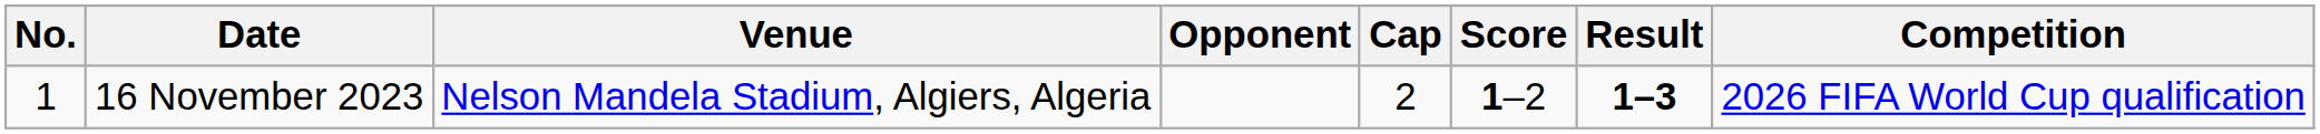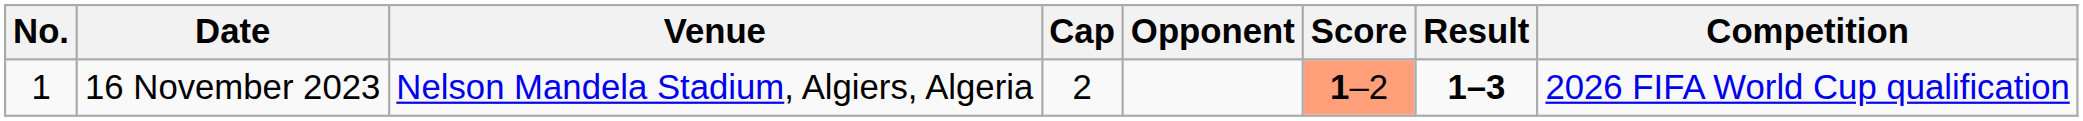columns swapped: Cap <-> Opponent
16 November 2023 | Score: no background -> lightsalmon background
